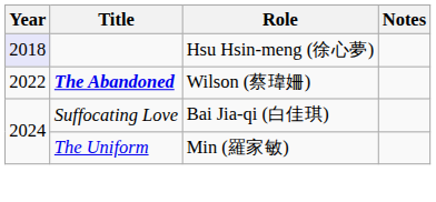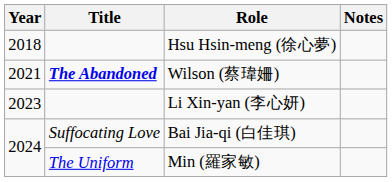Hsu Hsin-meng (徐心夢) | Year: lavender background -> no background
Wilson (蔡瑋姍) | Year: 2022 -> 2021
+ row: 2023 | Li Xin-yan (李心妍)
